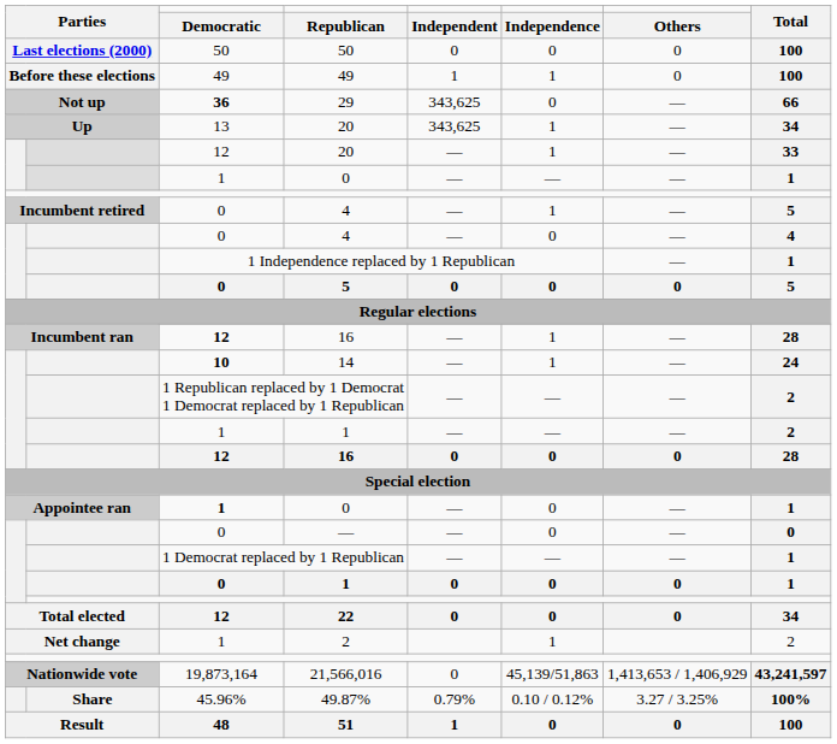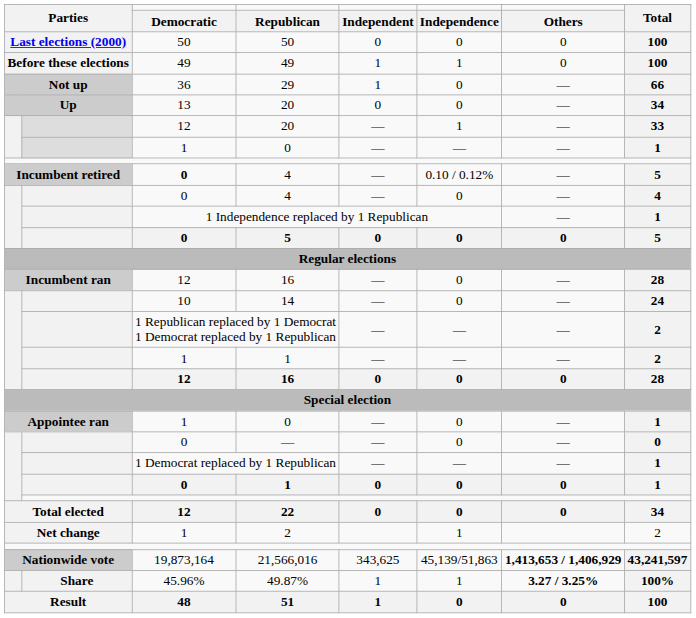29 | Democratic: bold -> normal
29 | Independent: 343,625 -> 1
Up / 20 | Independent: 343,625 -> 0
Up / 20 | Independence: 1 -> 0
Incumbent retired / 4 | Democratic: normal -> bold
Incumbent retired / 4 | Independence: 1 -> 0.10 / 0.12%
Incumbent ran / 16 | Democratic: bold -> normal
Incumbent ran / 16 | Independence: 1 -> 0
14 | Democratic: bold -> normal
14 | Independence: 1 -> 0
Appointee ran / 0 | Democratic: bold -> normal
21,566,016 | Independent: 0 -> 343,625
21,566,016 | Others: normal -> bold
49.87% | Independent: 0.79% -> 1
49.87% | Independence: 0.10 / 0.12% -> 1
49.87% | Others: normal -> bold
